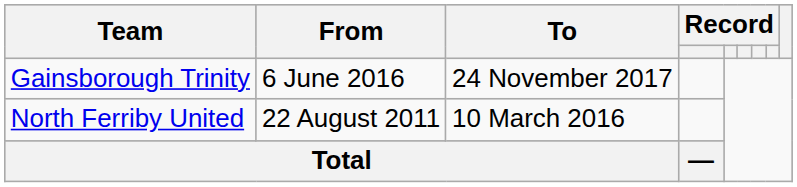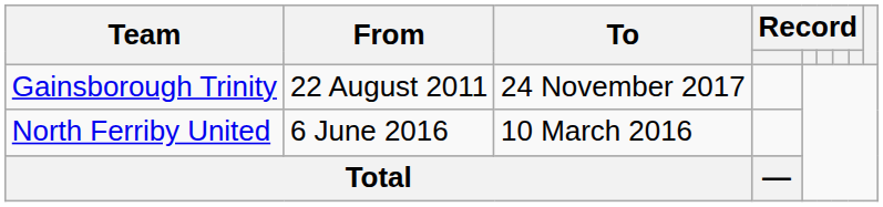Gainsborough Trinity | From: 6 June 2016 -> 22 August 2011
North Ferriby United | From: 22 August 2011 -> 6 June 2016
